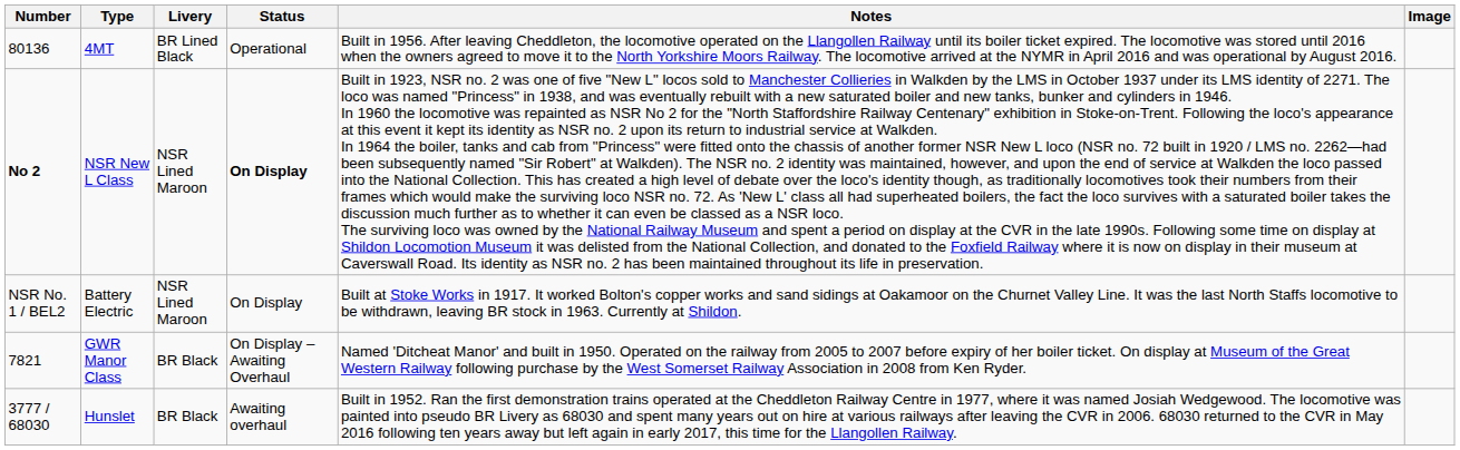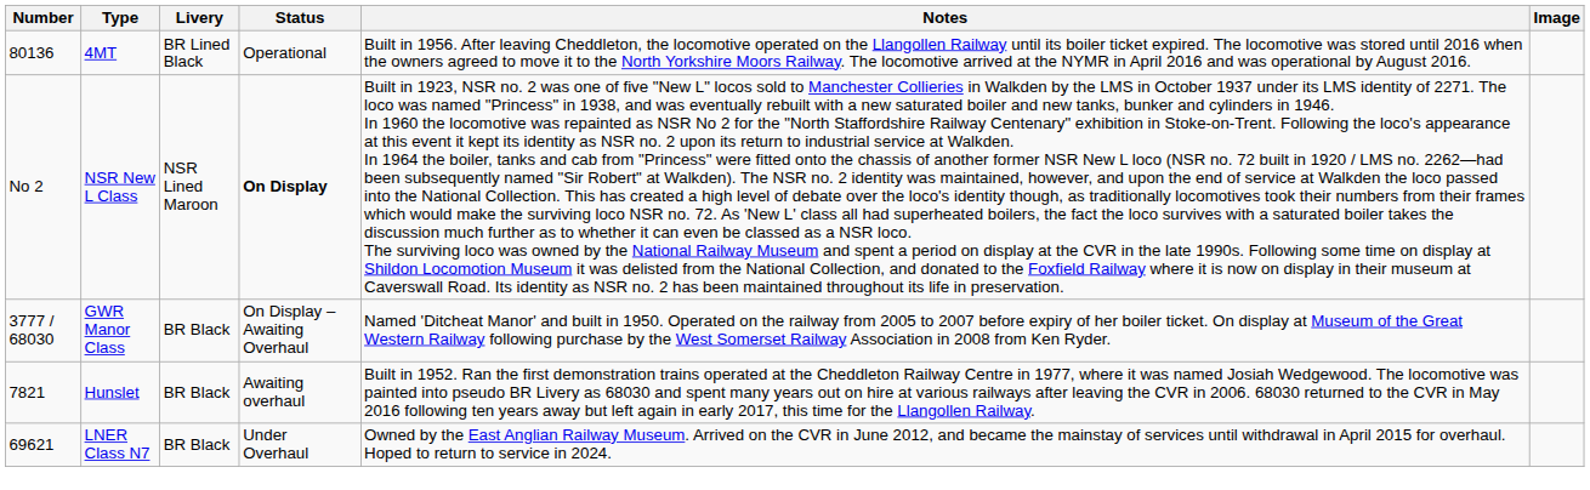NSR New L Class | Number: bold -> normal
- row: NSR No. 1 / BEL2 | Battery Electric | NSR Lined Maroon | On Display | Built at Stoke Works in 1917. It worked Bolton's copper works and sand sidings at Oakamoor on the Churnet Valley Line. It was the last North Staffs locomotive to be withdrawn, leaving BR stock in 1963. Currently at Shildon.
GWR Manor Class | Number: 7821 -> 3777 / 68030
Hunslet | Number: 3777 / 68030 -> 7821
+ row: 69621 | LNER Class N7 | BR Black | Under Overhaul | Owned by the East Anglian Railway Museum. Arrived on the CVR in June 2012, and became the mainstay of services until withdrawal in April 2015 for overhaul. Hoped to return to service in 2024.
